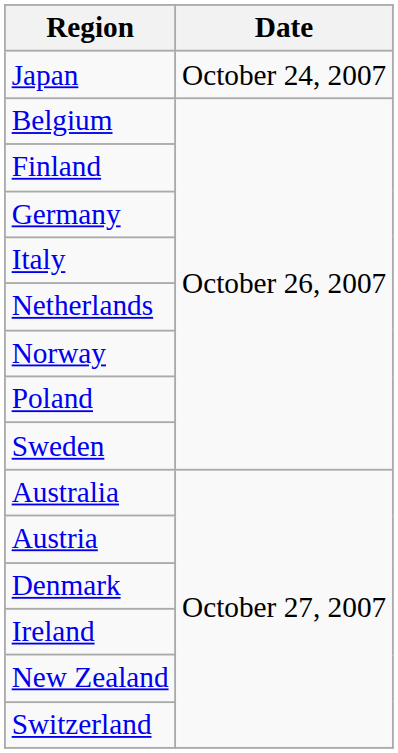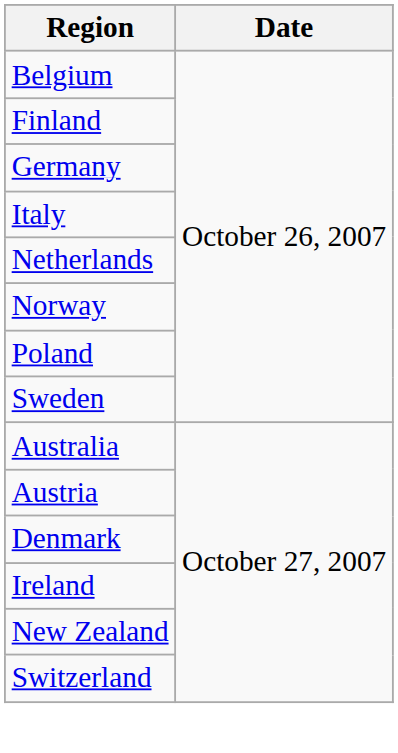- row: Japan | October 24, 2007
